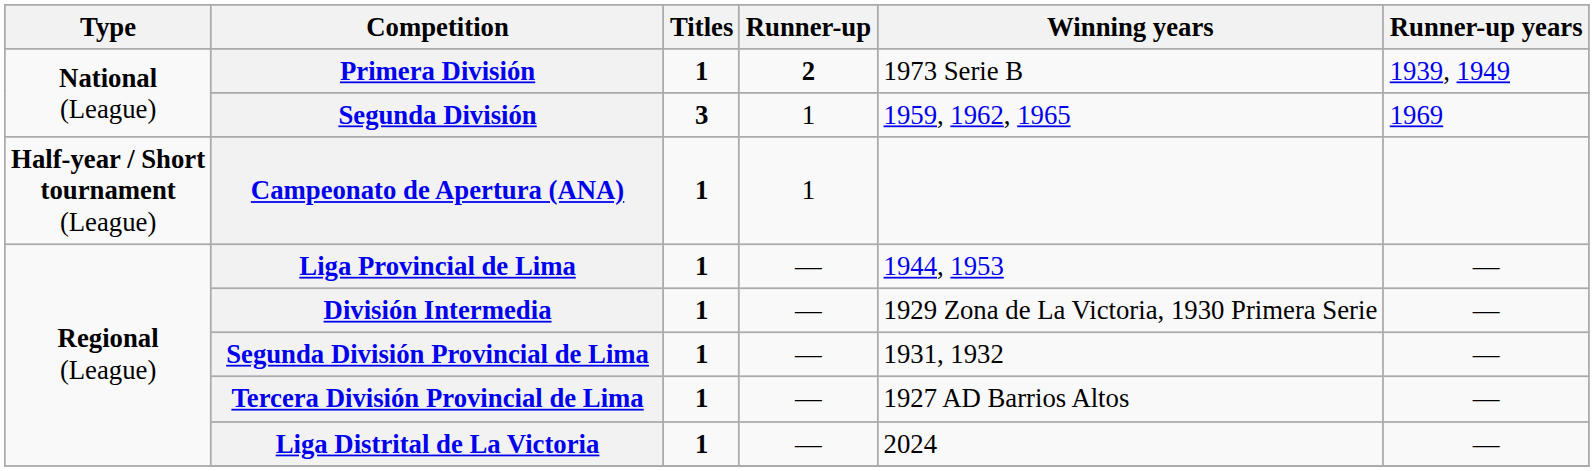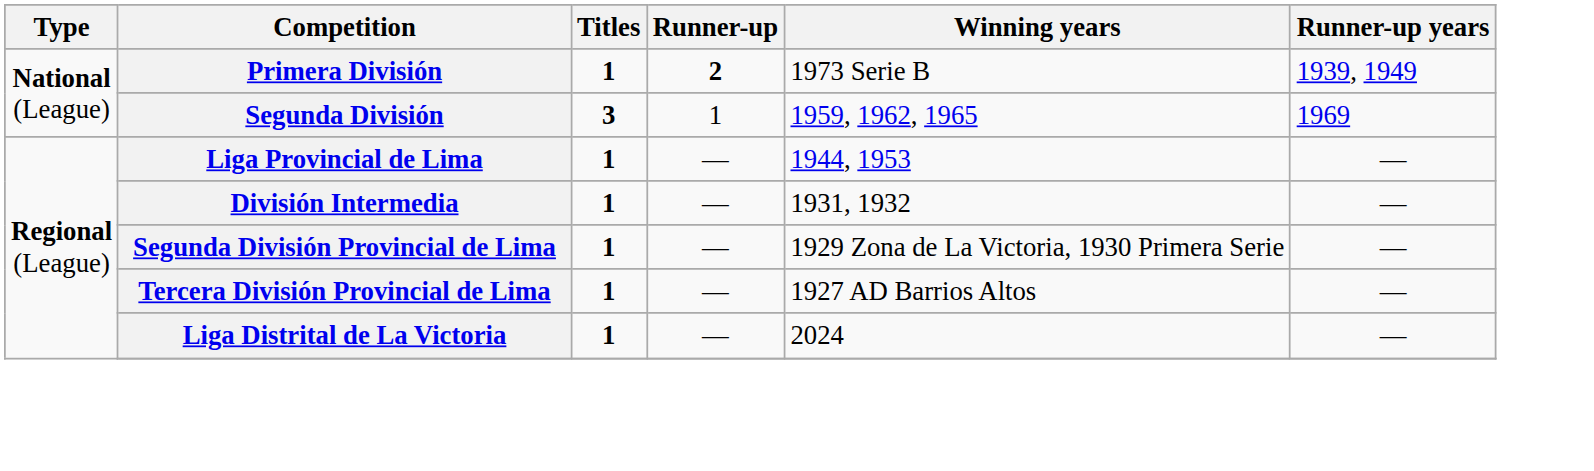- row: Half-year / Short tournament (League) | Campeonato de Apertura (ANA) | 1 | 1
División Intermedia | Winning years: 1929 Zona de La Victoria, 1930 Primera Serie -> 1931, 1932
Segunda División Provincial de Lima | Winning years: 1931, 1932 -> 1929 Zona de La Victoria, 1930 Primera Serie
